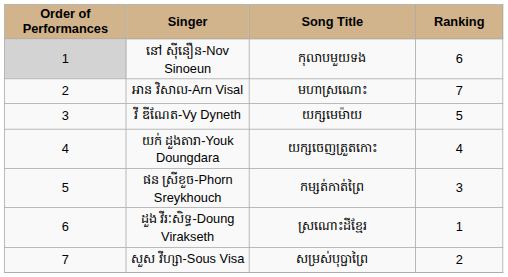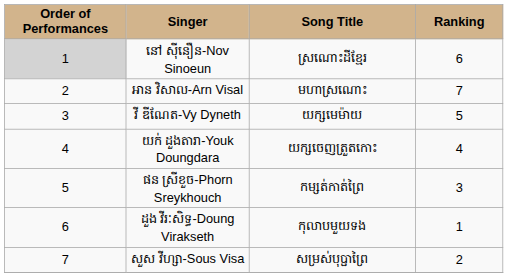នៅ ស៊ីនឿន-Nov Sinoeun | Song Title: កុលាបមួយទង -> ស្រណោះដីខ្មែរ
ដួង វីរៈសិទ្ធ-Doung Virakseth | Song Title: ស្រណោះដីខ្មែរ -> កុលាបមួយទង
